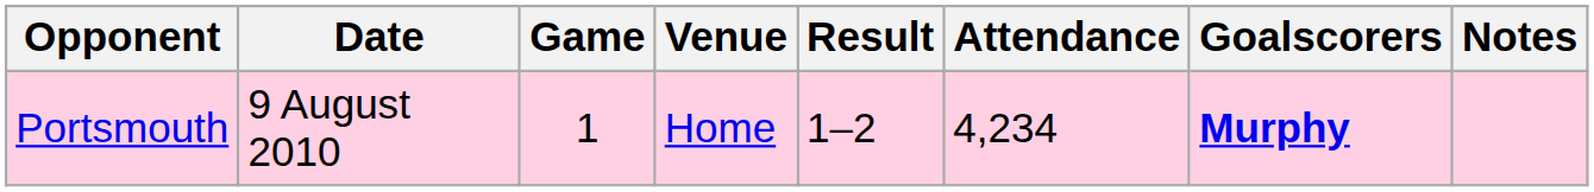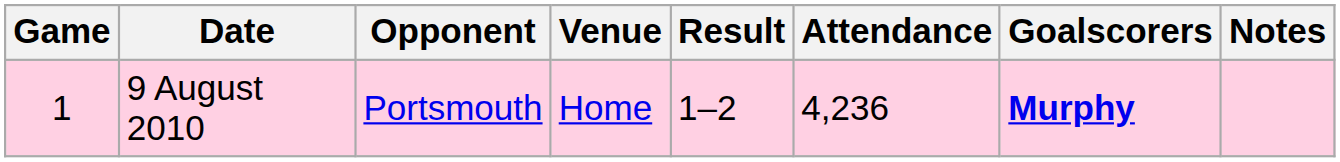columns swapped: Game <-> Opponent
9 August 2010 | Attendance: 4,234 -> 4,236
